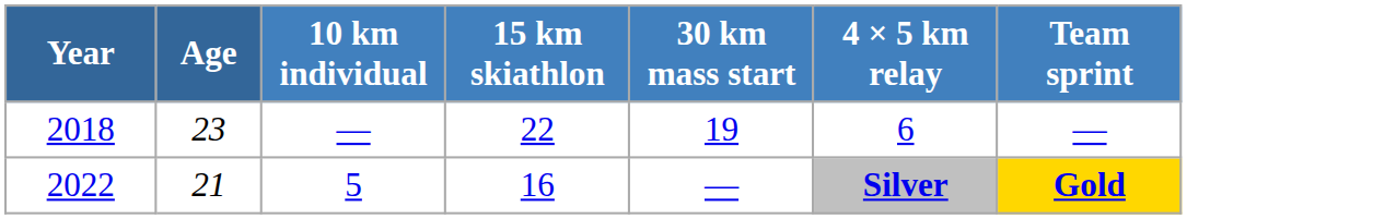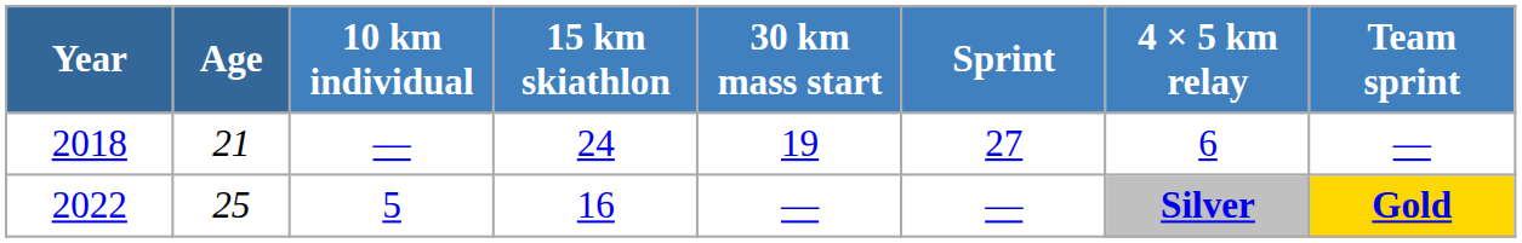+ column: Sprint | 27 | —
2018 | Age: 23 -> 21
2018 | 15 km skiathlon: 22 -> 24
2022 | Age: 21 -> 25
